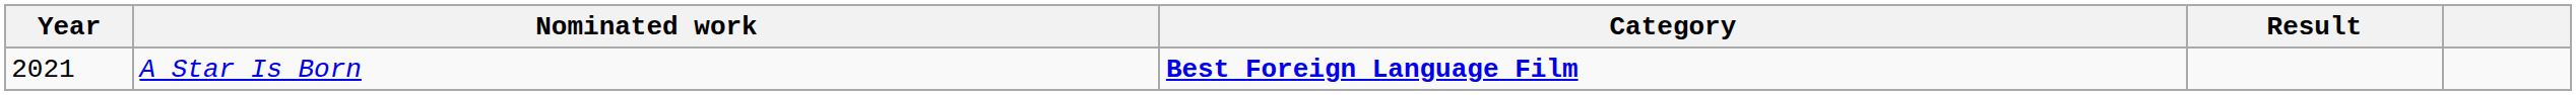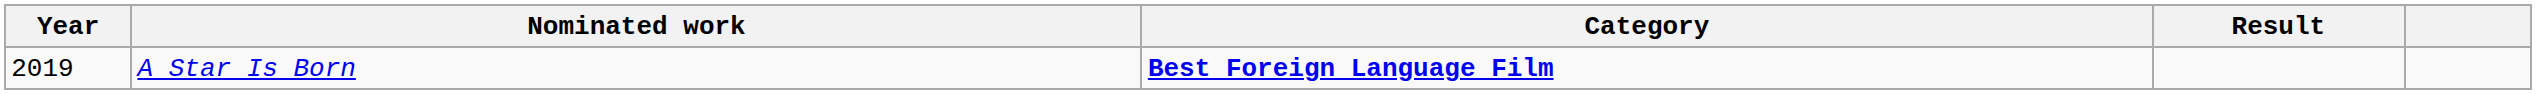A Star Is Born | Year: 2021 -> 2019
